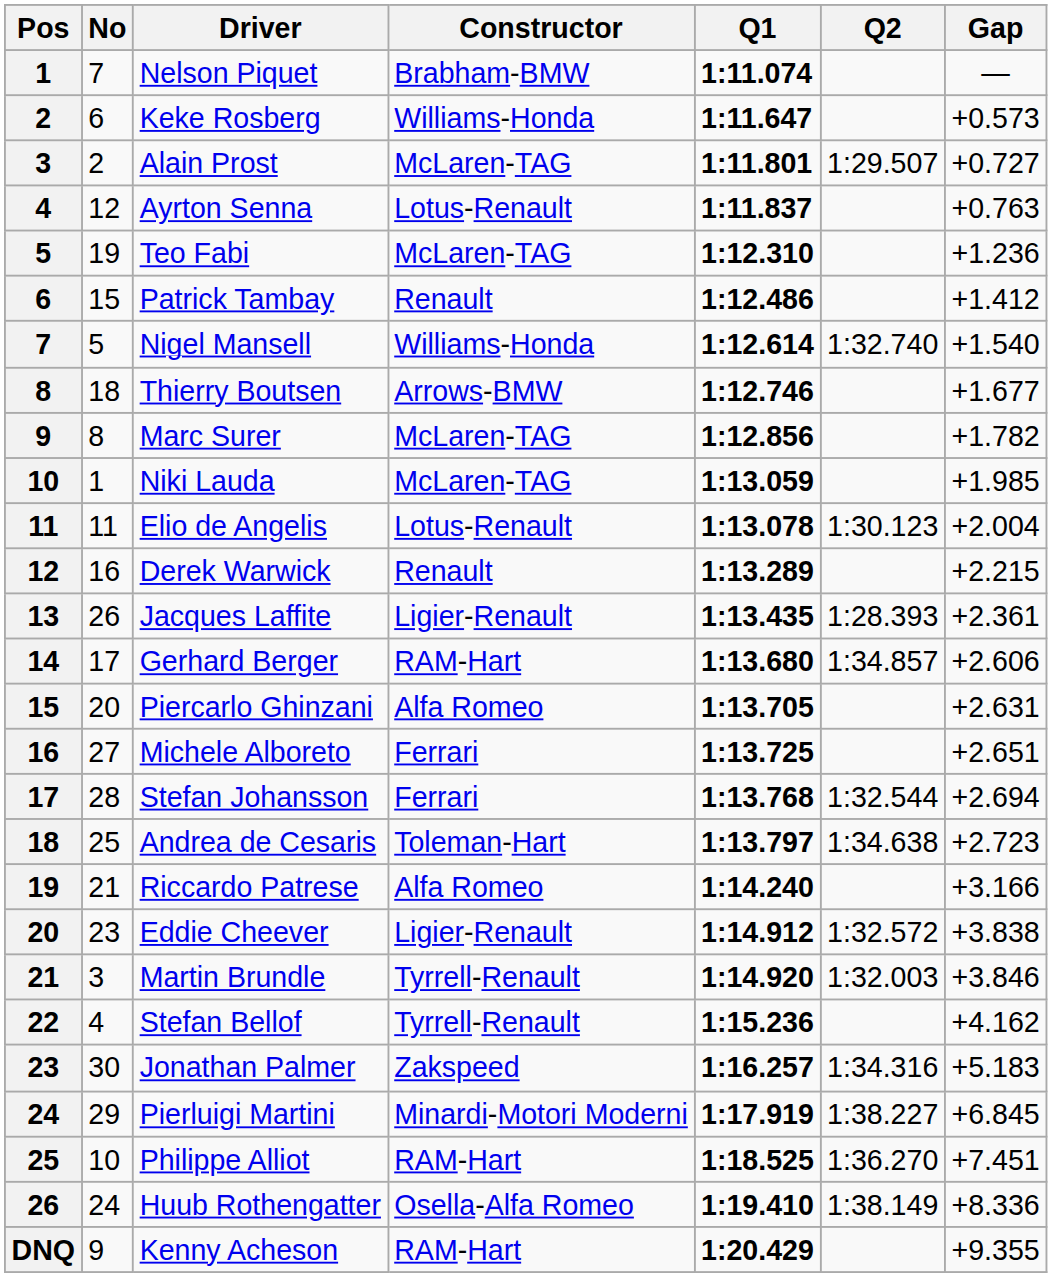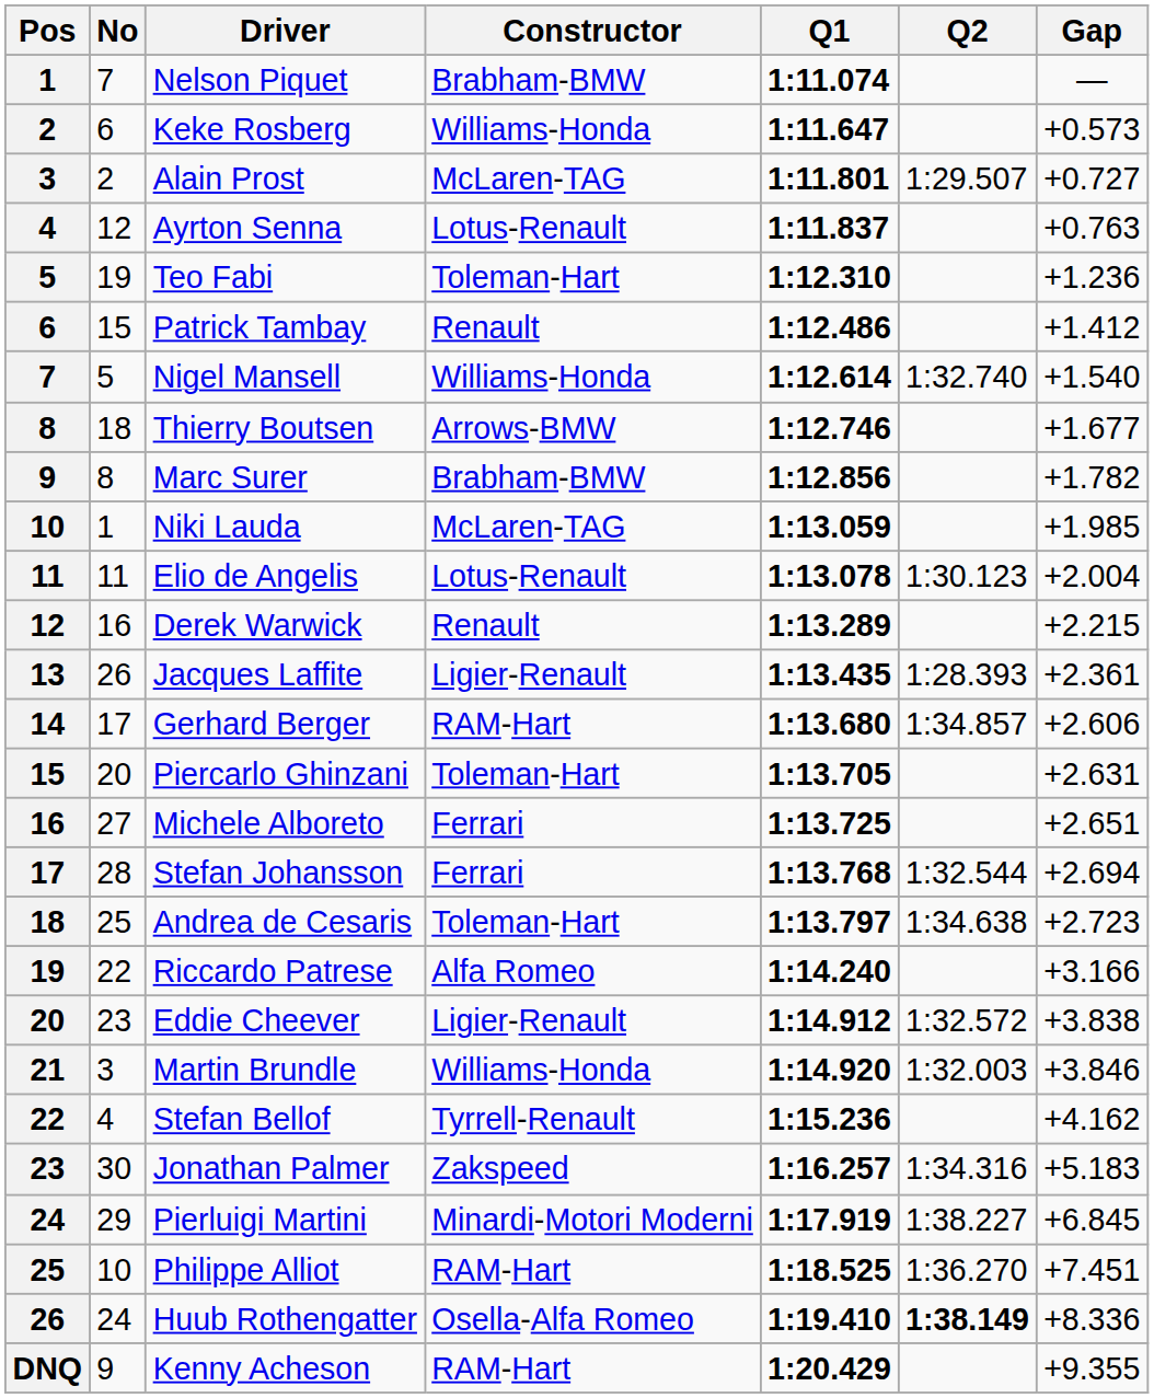Teo Fabi | Constructor: McLaren-TAG -> Toleman-Hart
Marc Surer | Constructor: McLaren-TAG -> Brabham-BMW
Piercarlo Ghinzani | Constructor: Alfa Romeo -> Toleman-Hart
Riccardo Patrese | No: 21 -> 22
Martin Brundle | Constructor: Tyrrell-Renault -> Williams-Honda
Huub Rothengatter | Q2: normal -> bold
